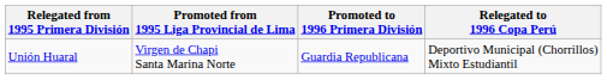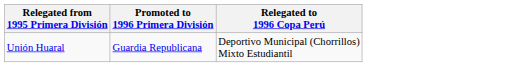- column: Promoted from 1995 Liga Provincial de Lima | Virgen de Chapi Santa Marina Norte
